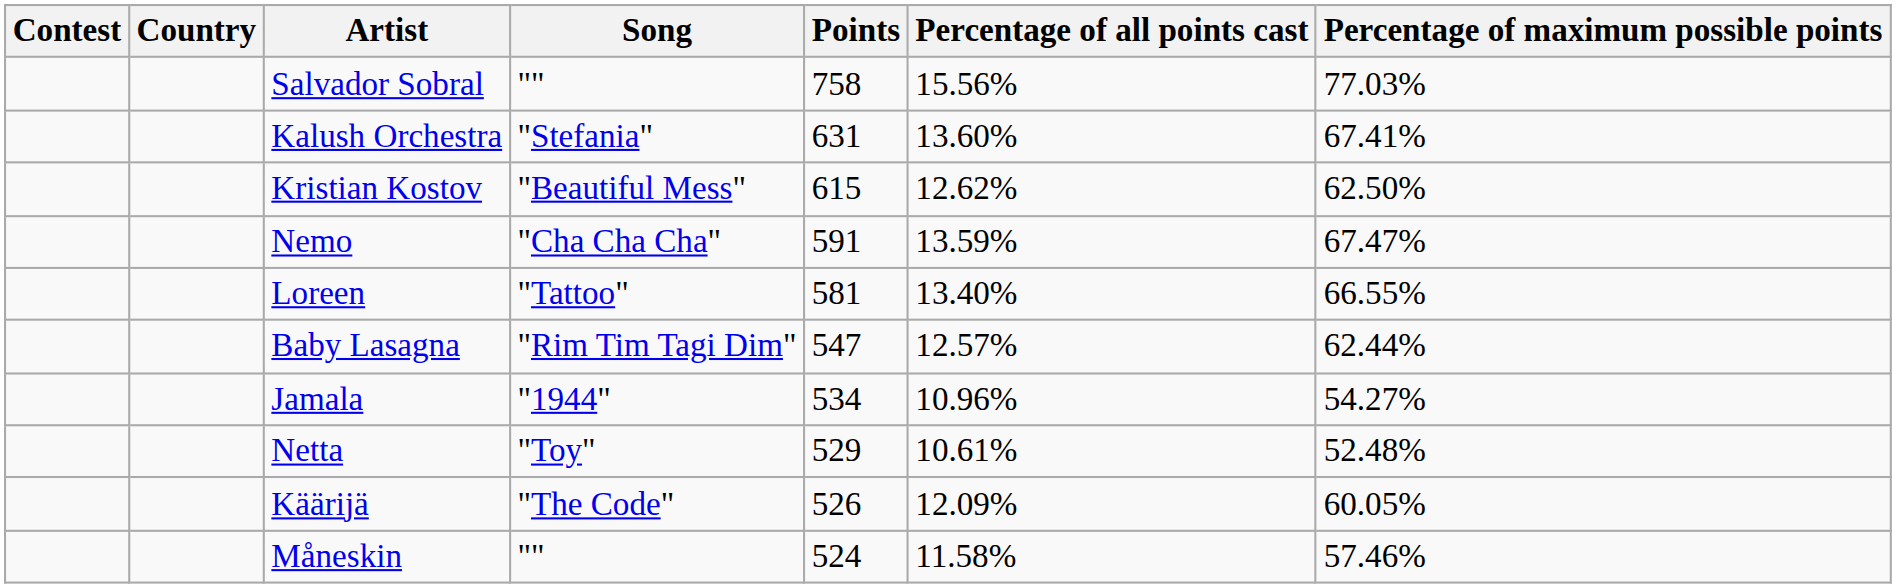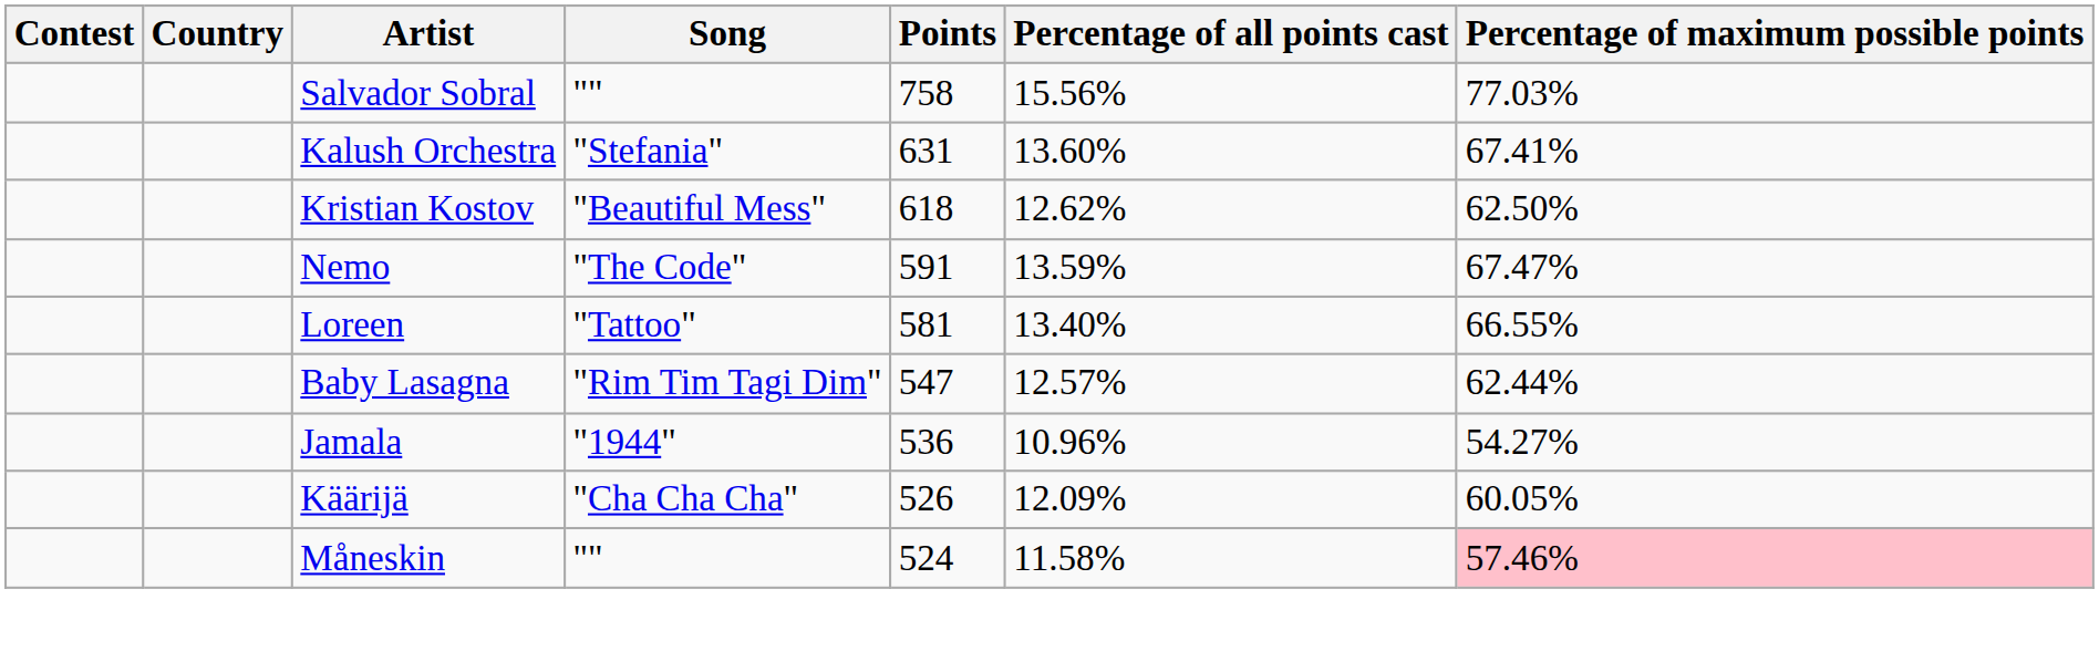Kristian Kostov | Points: 615 -> 618
Nemo | Song: "Cha Cha Cha" -> "The Code"
Jamala | Points: 534 -> 536
- row: Netta | "Toy" | 529 | 10.61% | 52.48%
Käärijä | Song: "The Code" -> "Cha Cha Cha"
Måneskin | Percentage of maximum possible points: no background -> pink background
